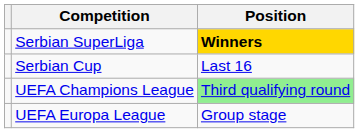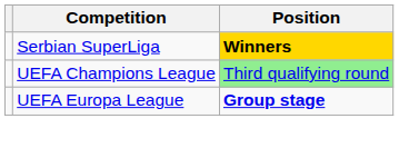- row: Serbian Cup | Last 16
UEFA Europa League | Position: normal -> bold
